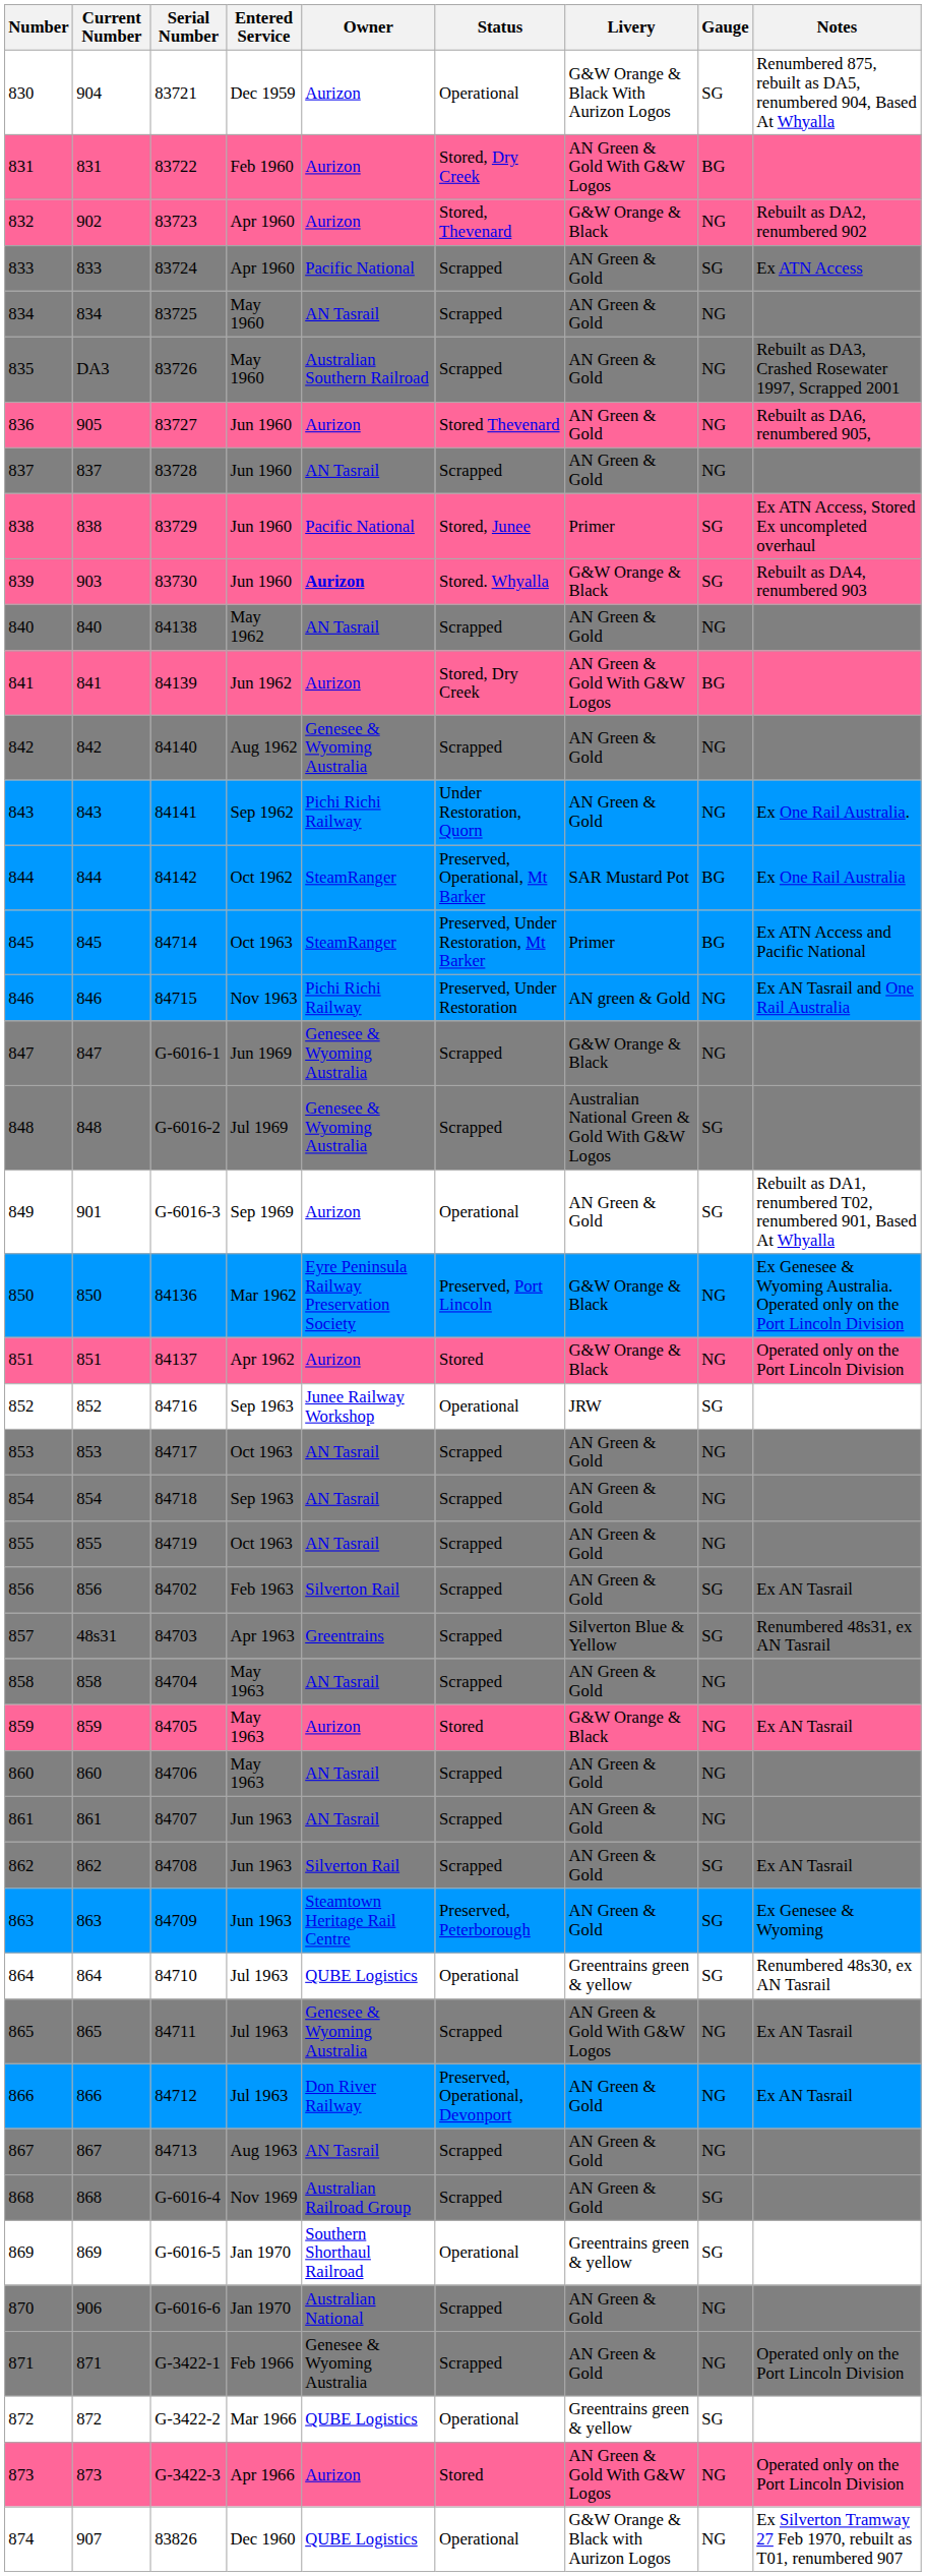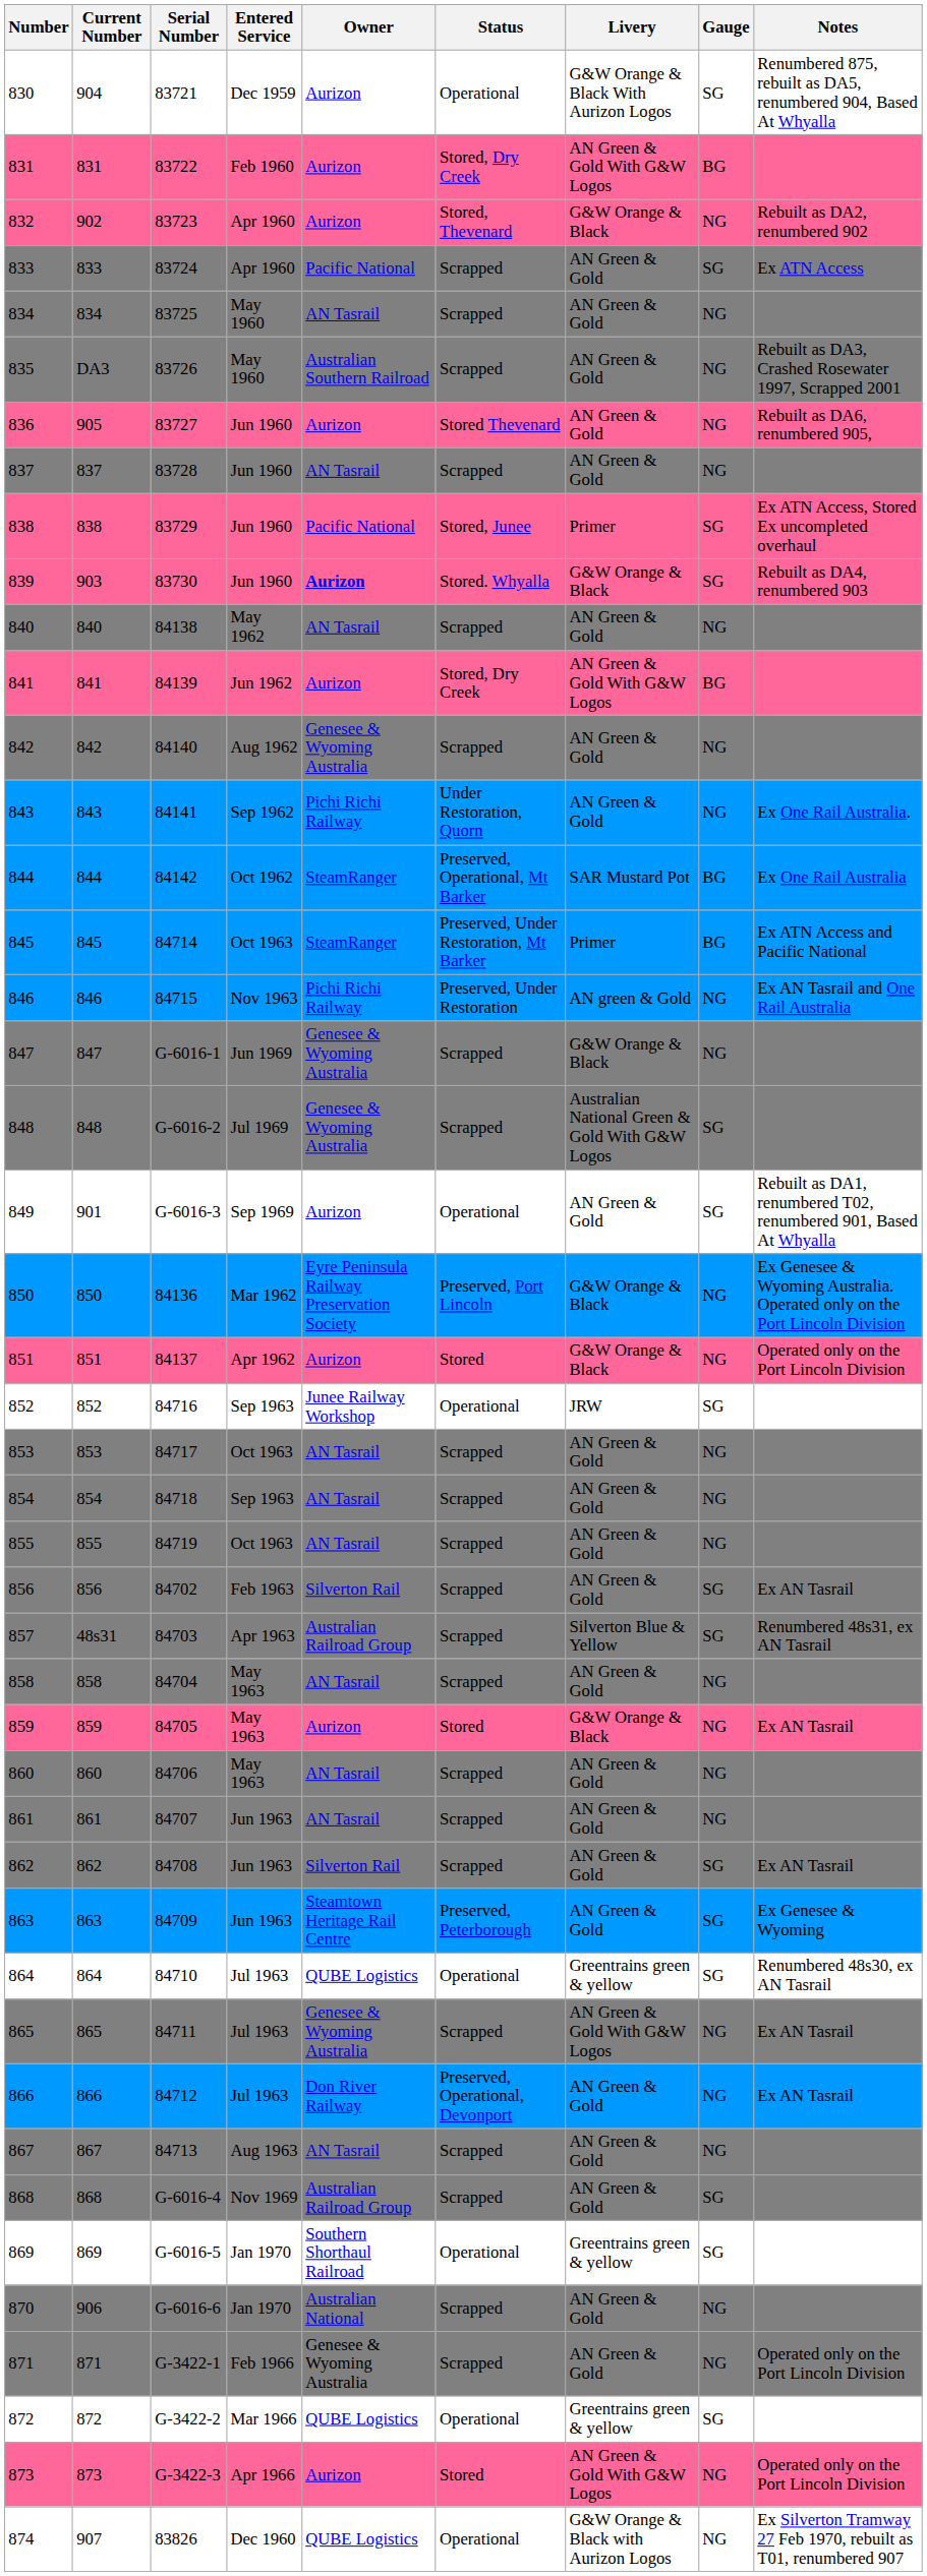857 | Owner: Greentrains -> Australian Railroad Group
